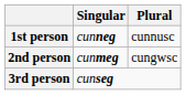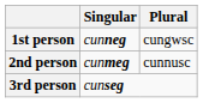1st person | Plural: cunnusc -> cungwsc
2nd person | Plural: cungwsc -> cunnusc
